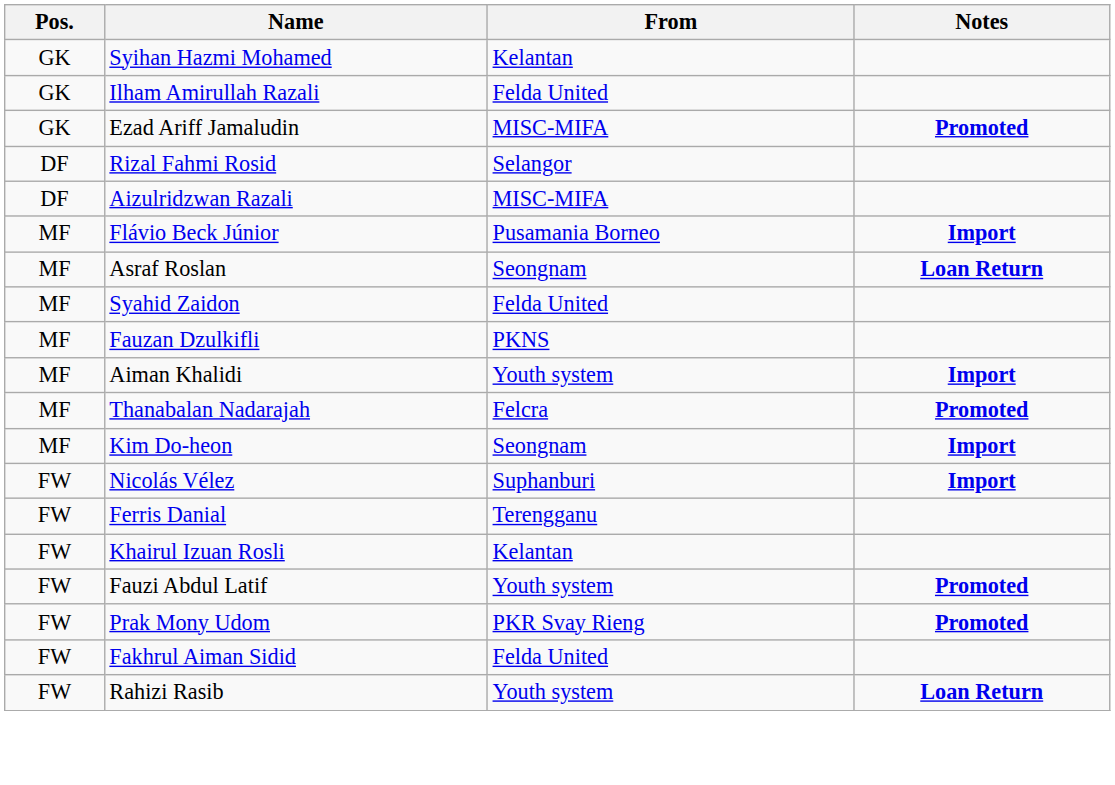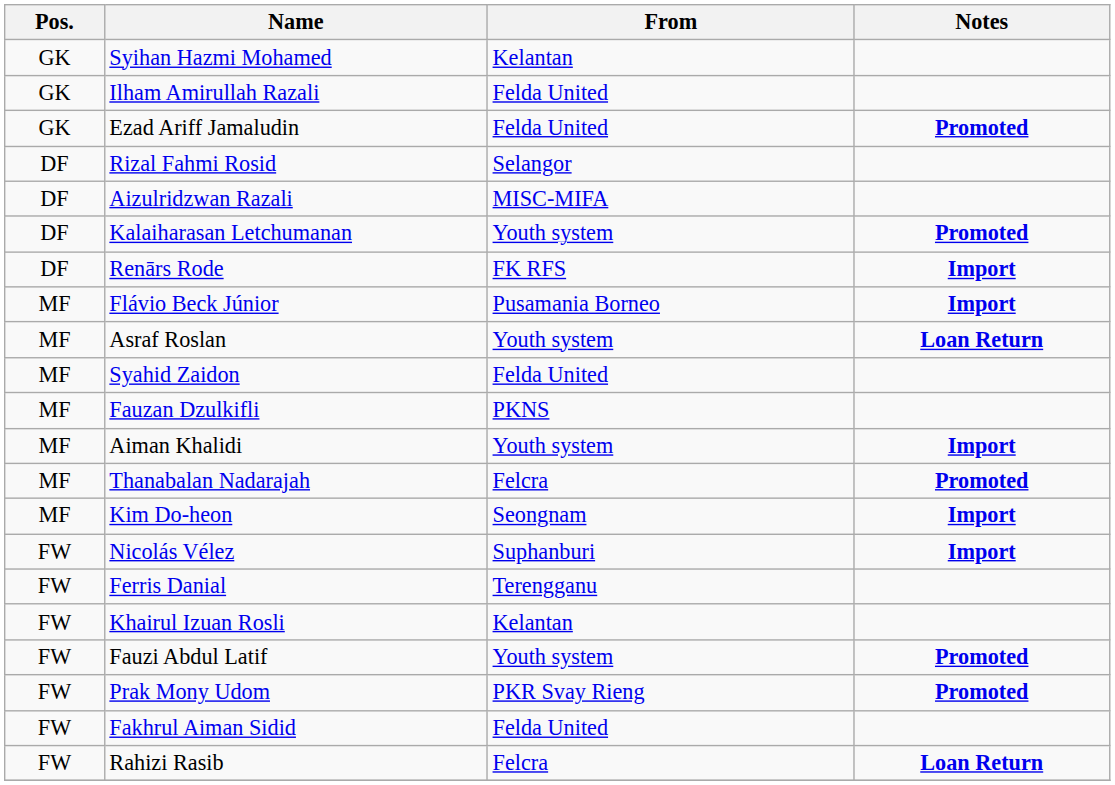Ezad Ariff Jamaludin | From: MISC-MIFA -> Felda United
+ row: DF | Kalaiharasan Letchumanan | Youth system | Promoted
+ row: DF | Renārs Rode | FK RFS | Import
Asraf Roslan | From: Seongnam -> Youth system
Rahizi Rasib | From: Youth system -> Felcra
